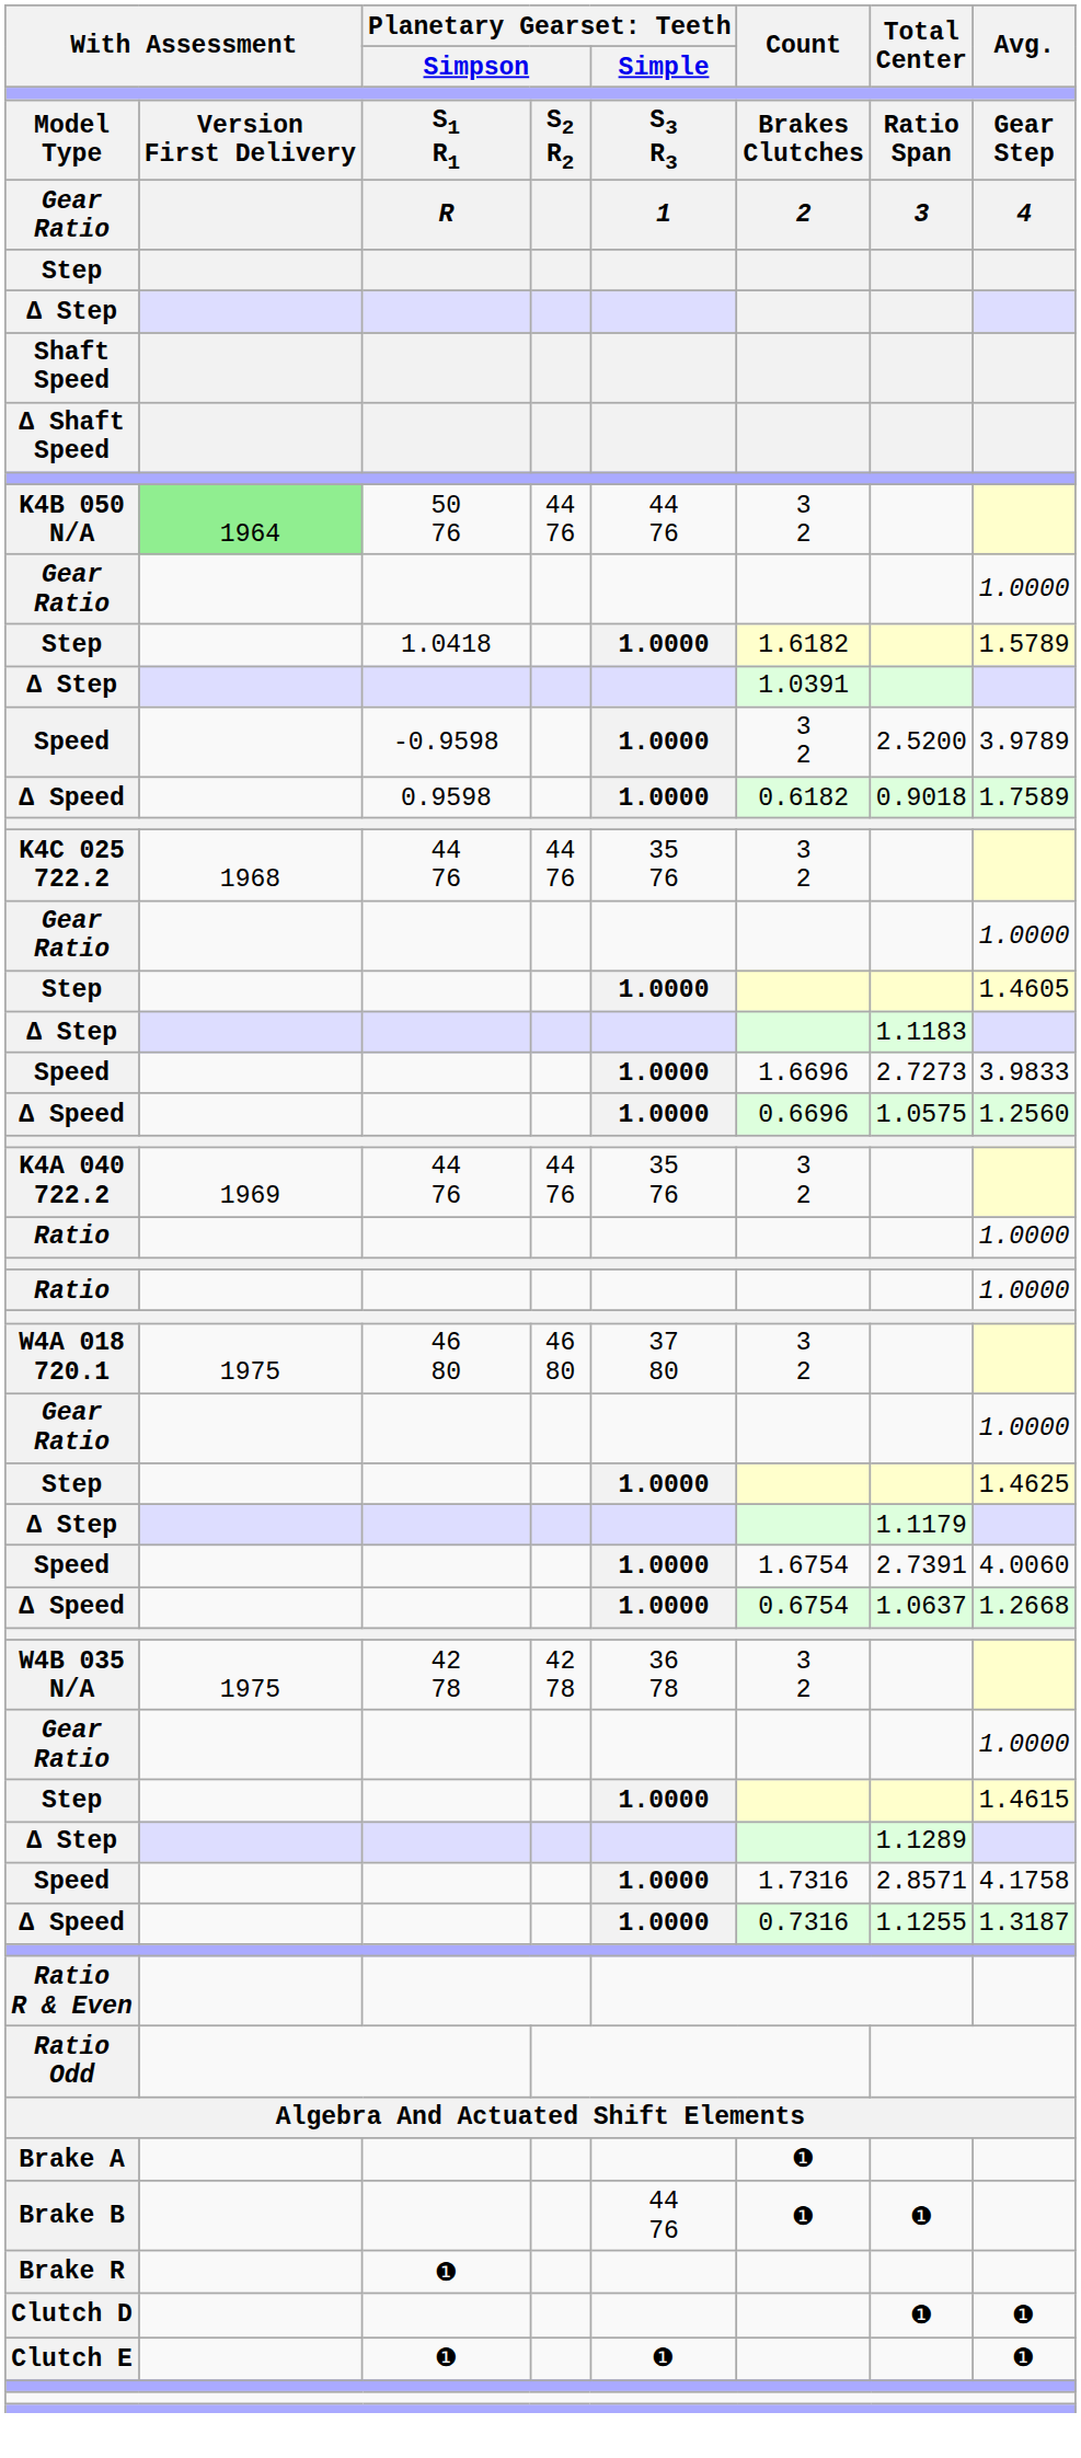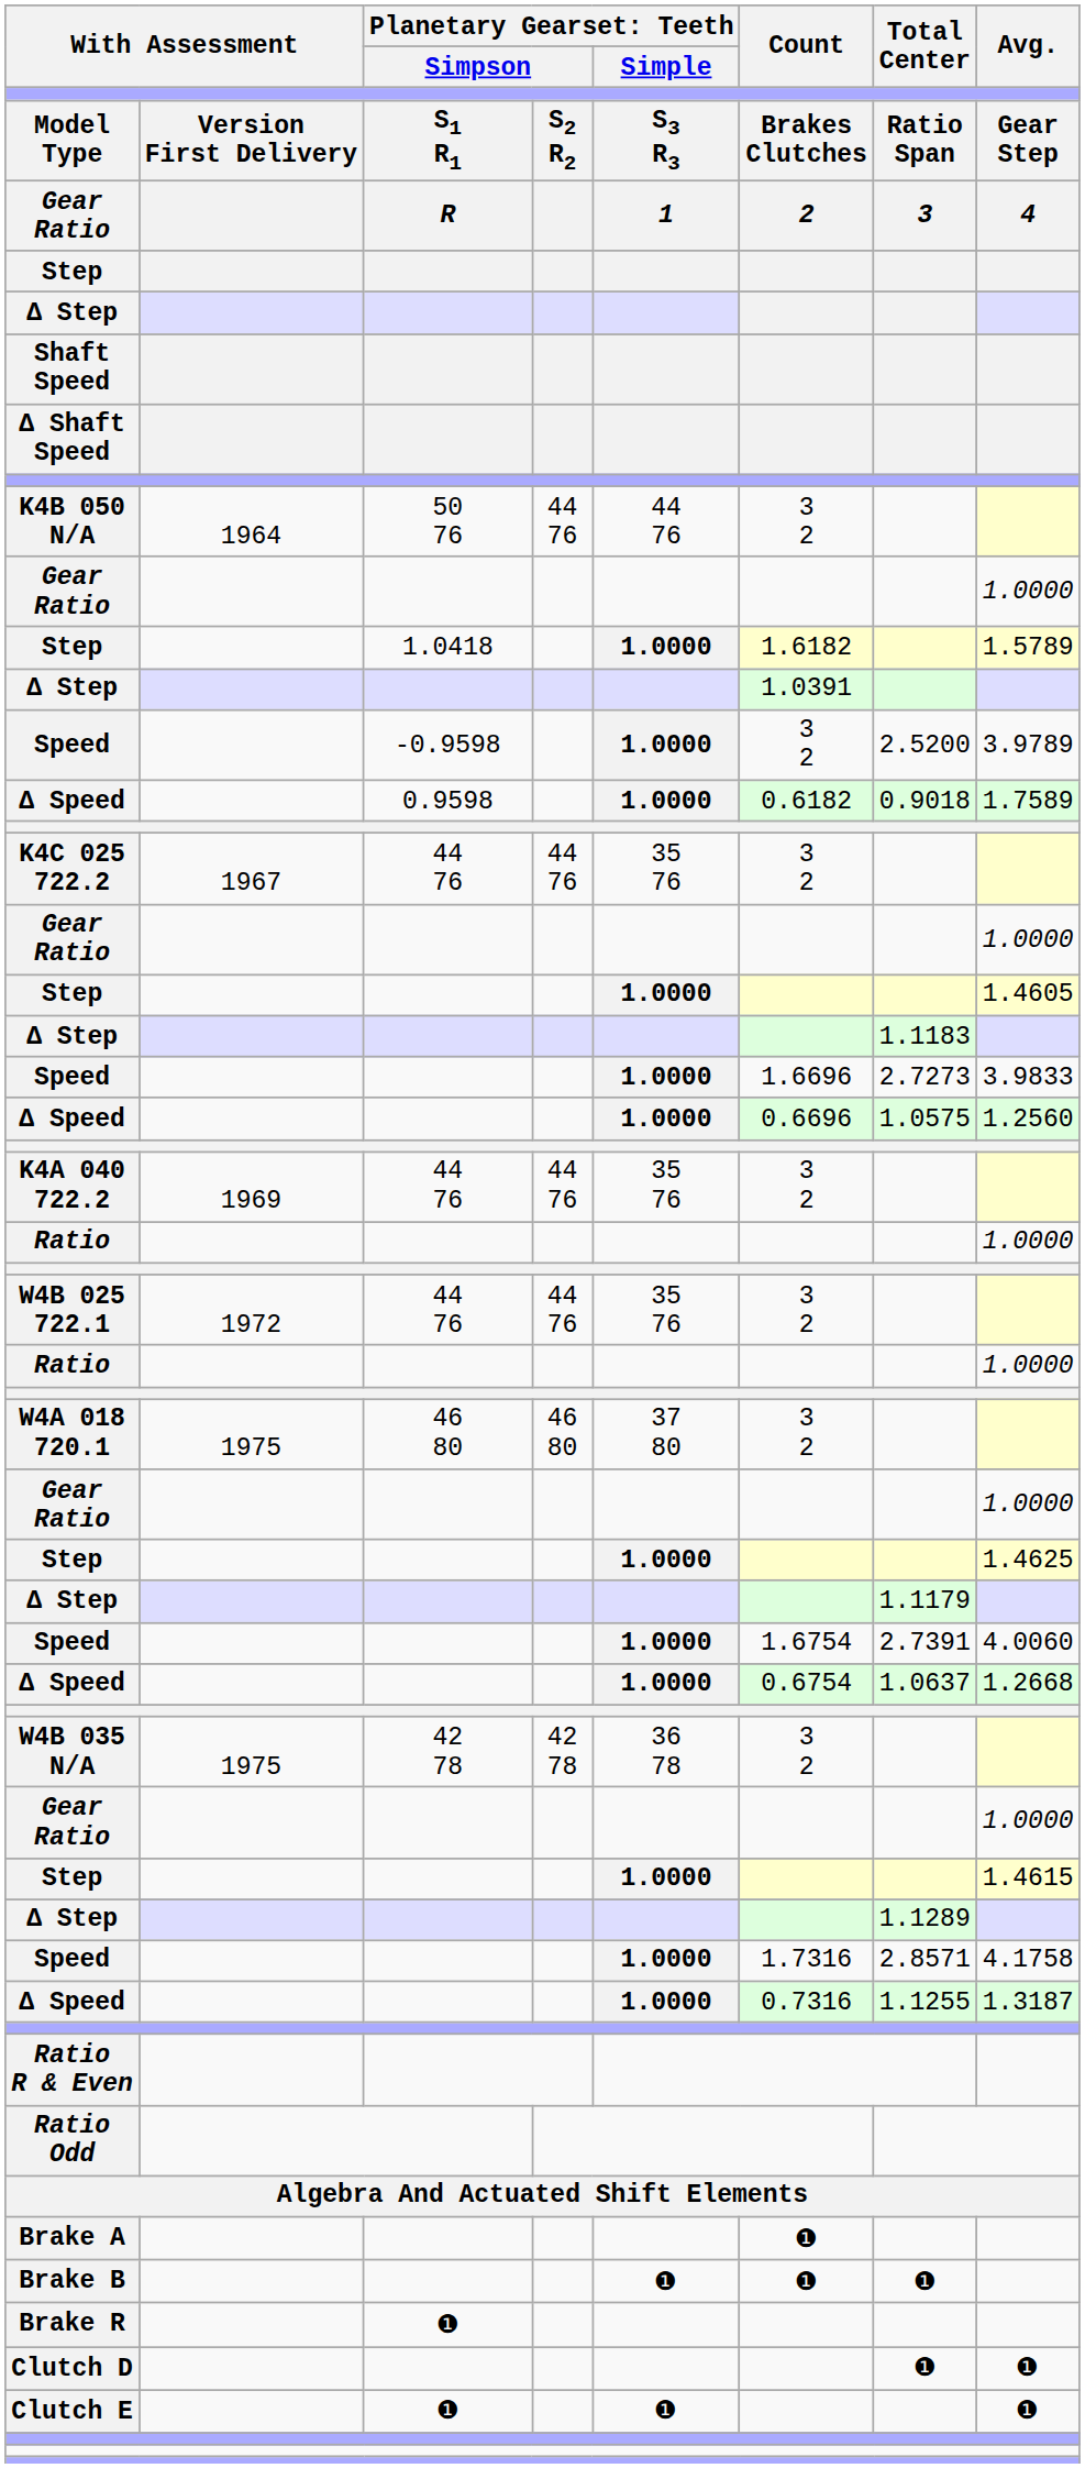K4B 050 N/A | column 2: lightgreen background -> no background
K4C 025 722.2 | column 2: 1968 -> 1967
+ row: W4B 025 722.1 | 1972 | 44 76 | 44 76 | 35 76 | 3 2
Brake B | column 5: 44 76 -> ❶
